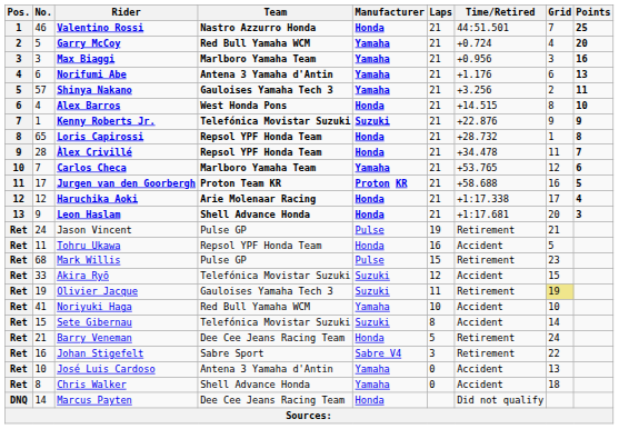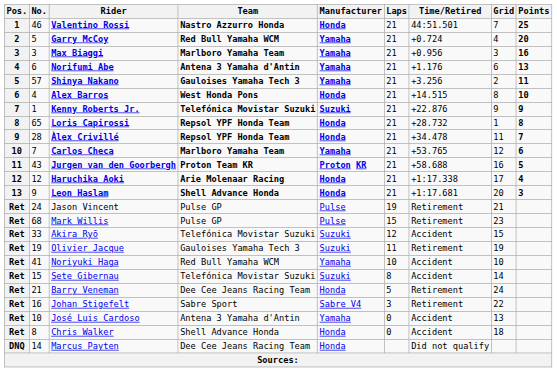Jurgen van den Goorbergh | No.: 17 -> 43
- row: Ret | 11 | Tohru Ukawa | Repsol YPF Honda Team | Honda | 16 | Accident | 5
Olivier Jacque | Grid: khaki background -> no background
Chris Walker | Manufacturer: Yamaha -> Honda
